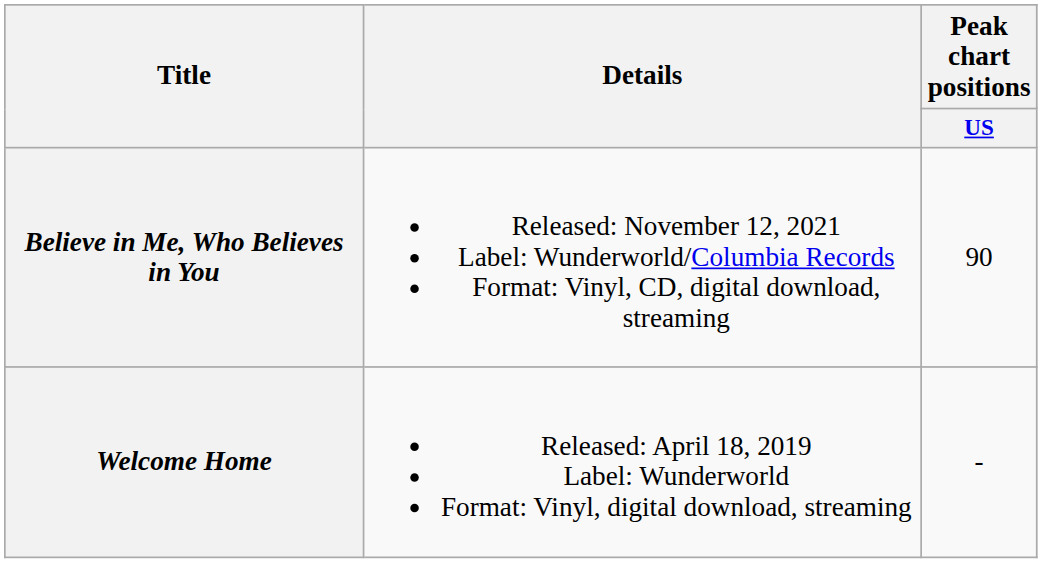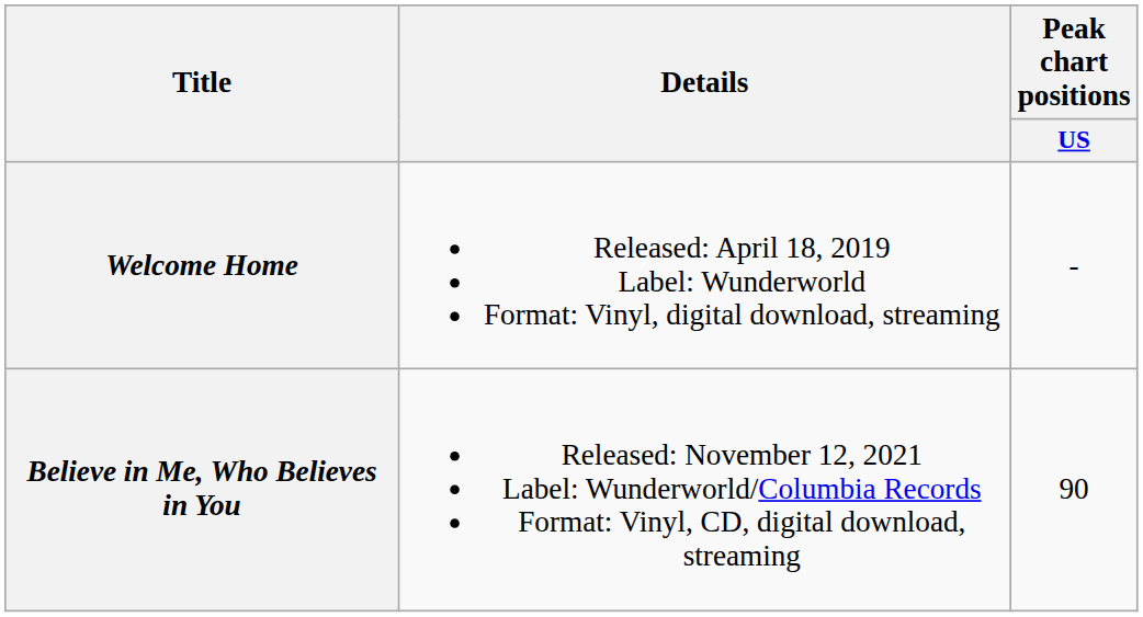rows swapped: Welcome Home <-> Believe in Me, Who Believes in You
